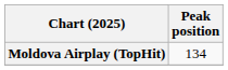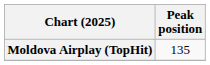Moldova Airplay (TopHit) | Peak position: 134 -> 135
